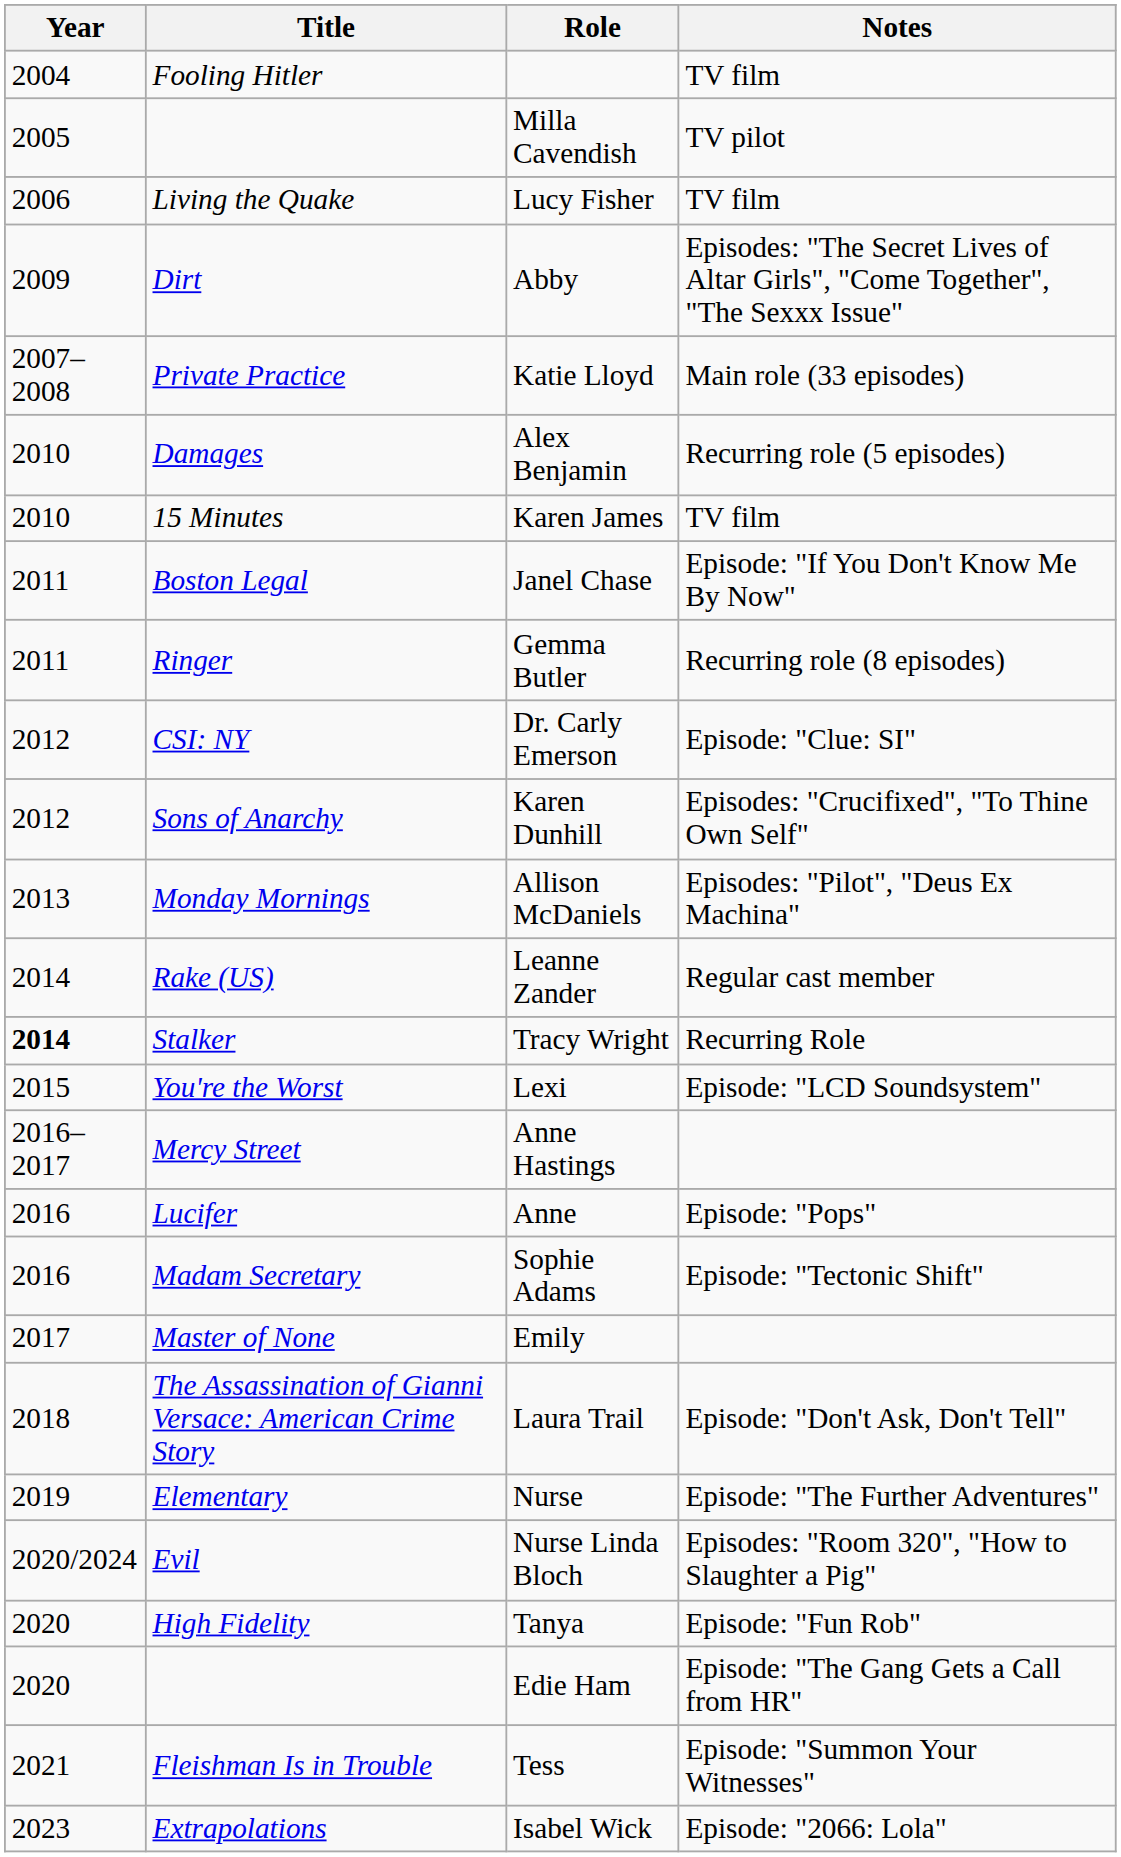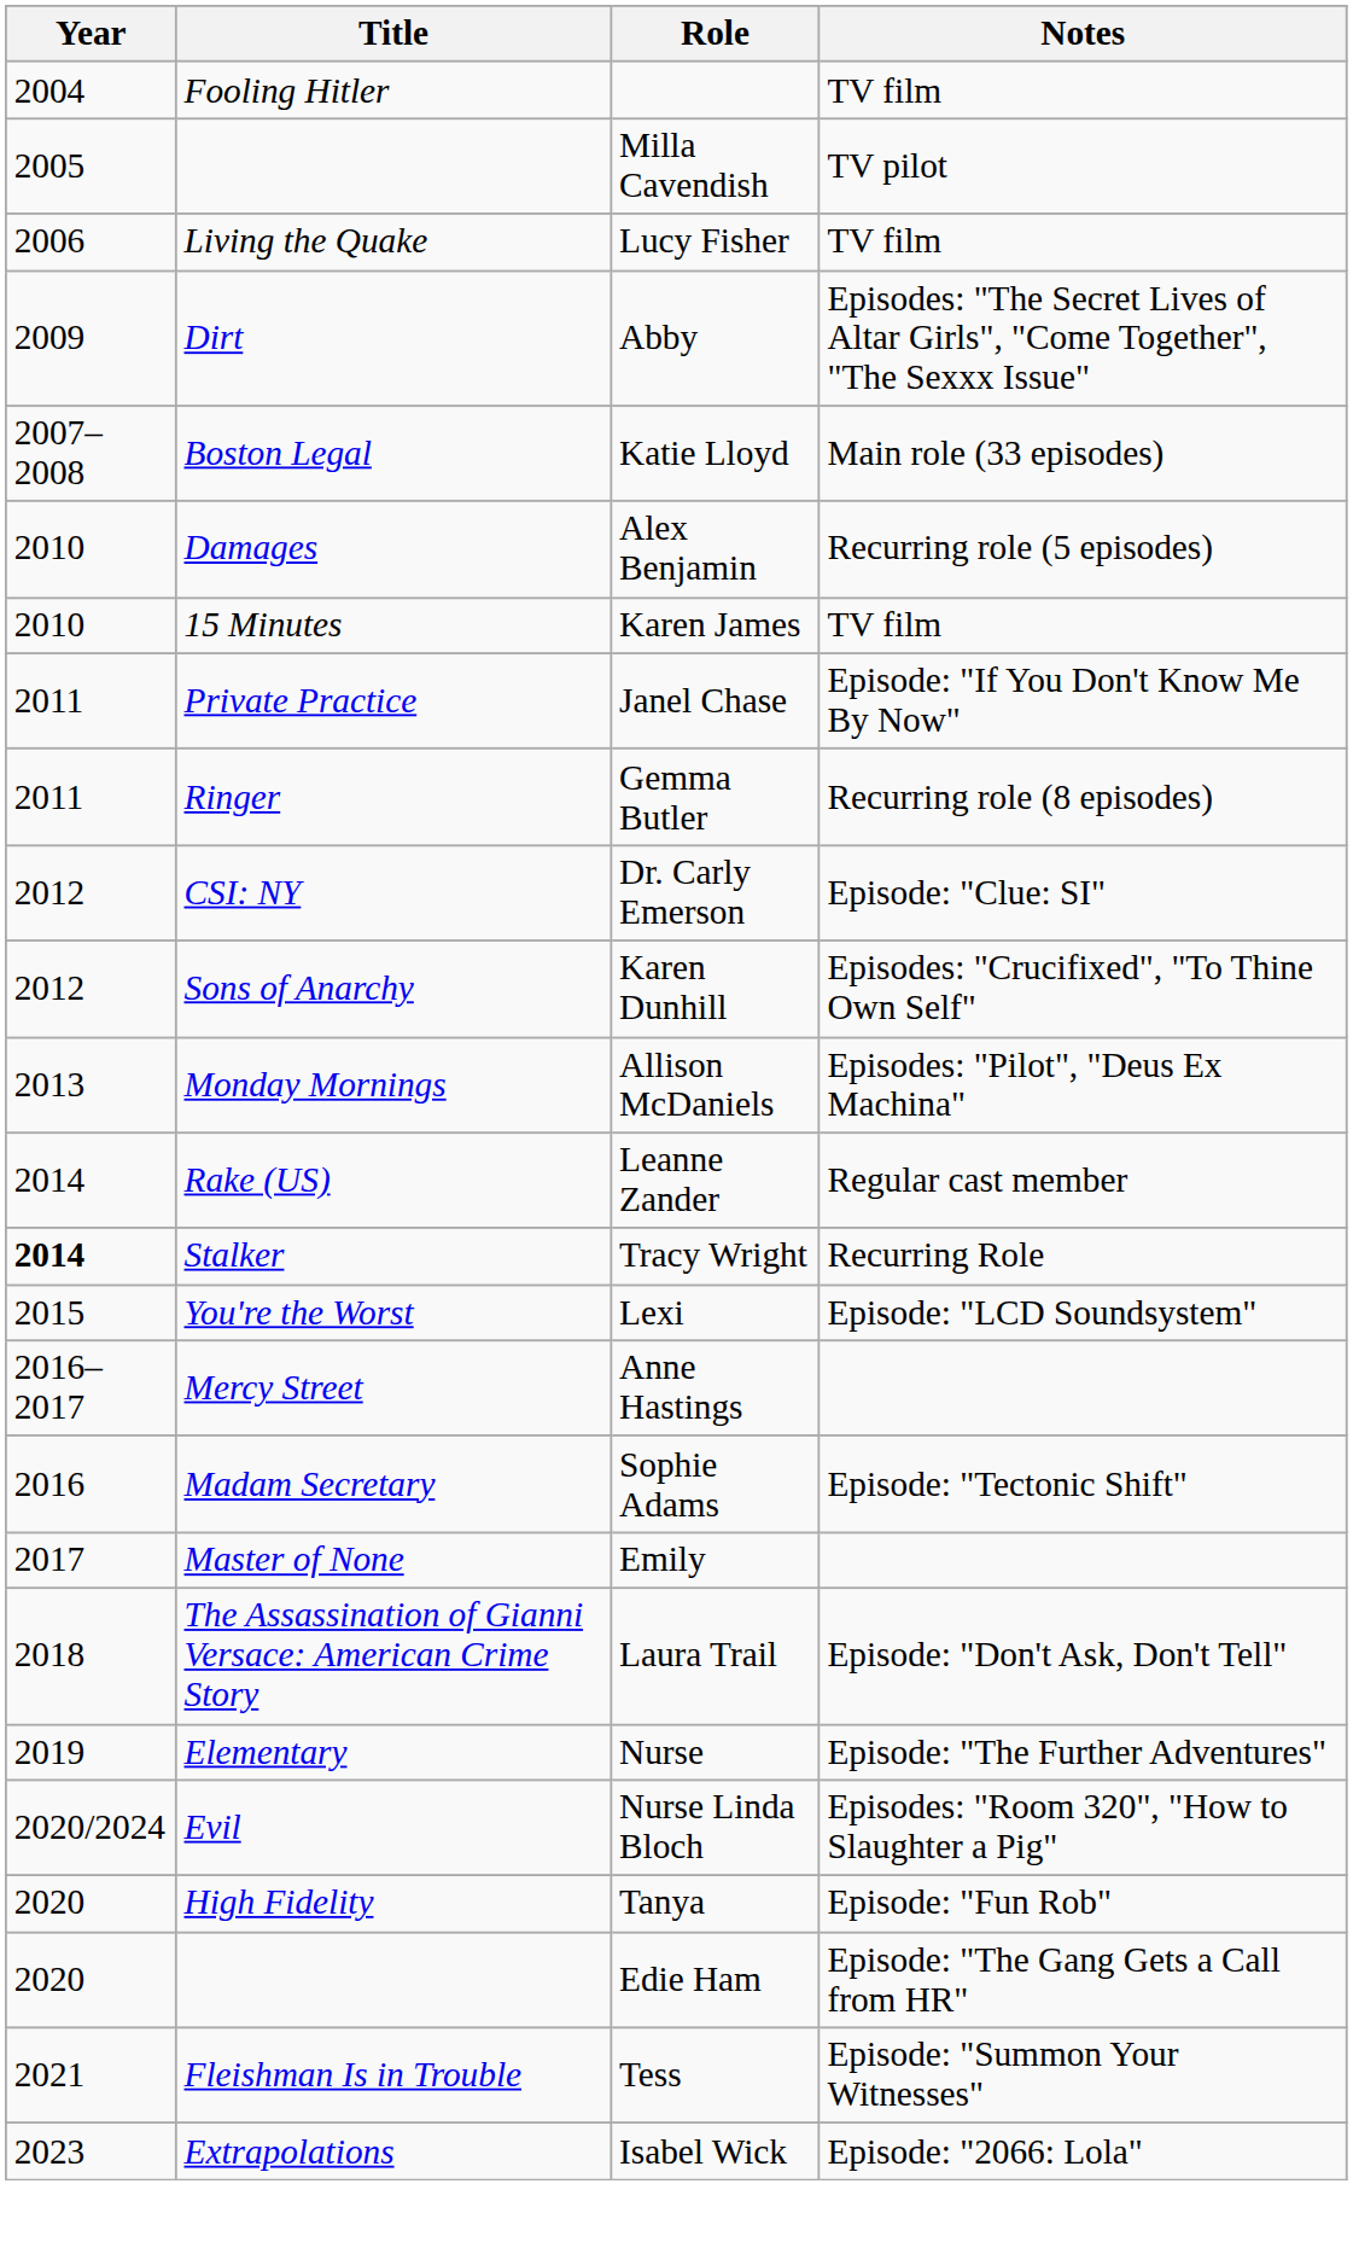Katie Lloyd | Title: Private Practice -> Boston Legal
Janel Chase | Title: Boston Legal -> Private Practice
- row: 2016 | Lucifer | Anne | Episode: "Pops"
